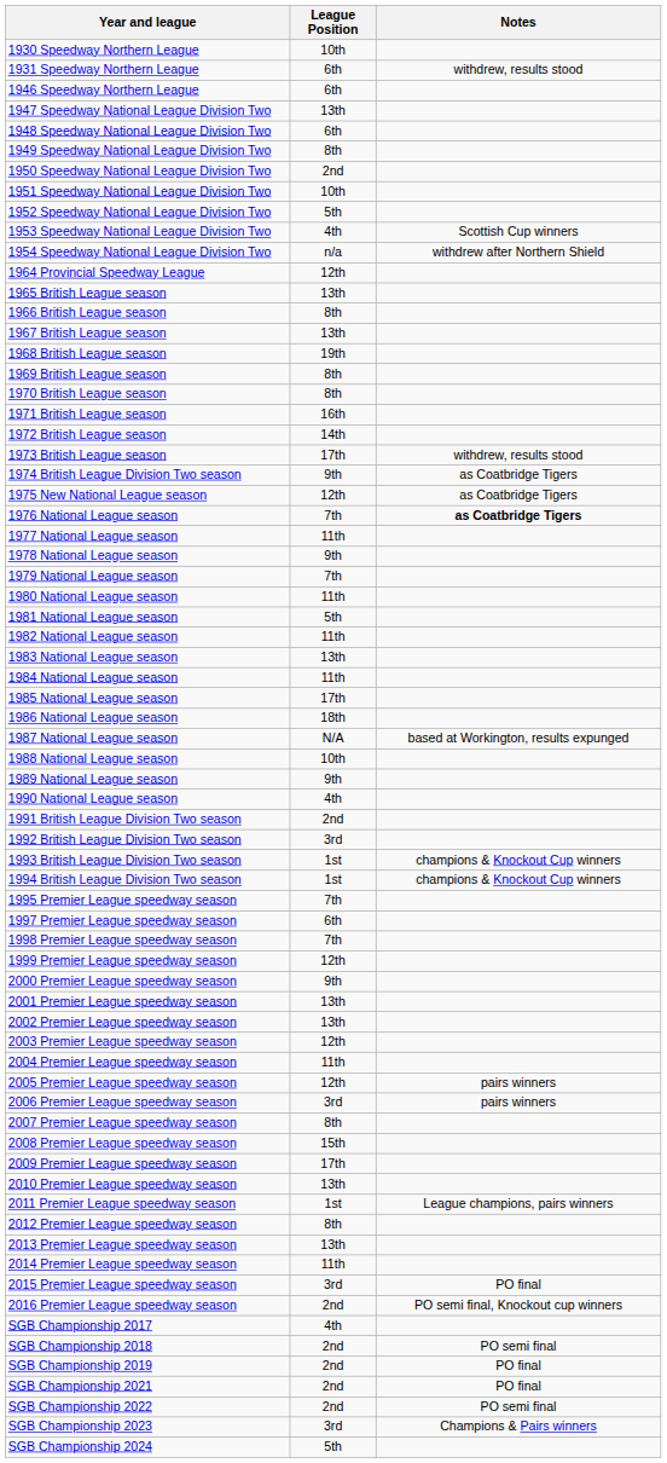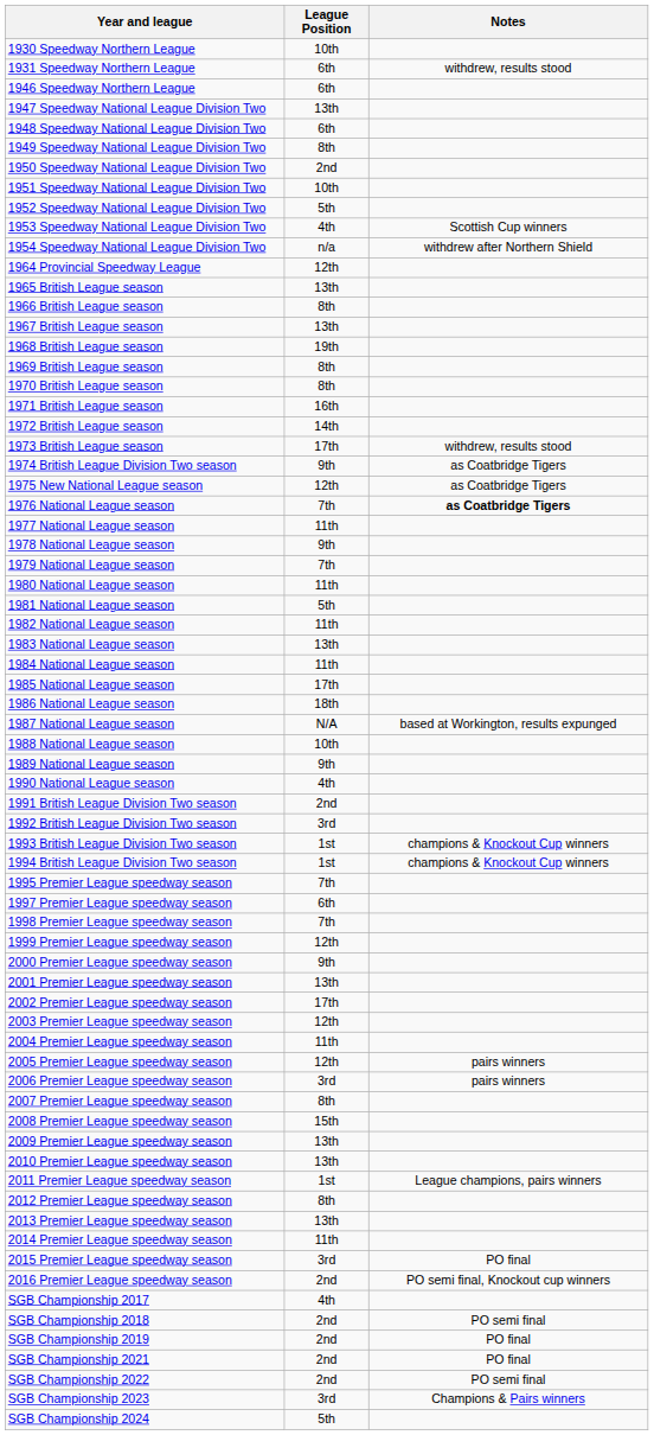2002 Premier League speedway season | League Position: 13th -> 17th
2009 Premier League speedway season | League Position: 17th -> 13th
